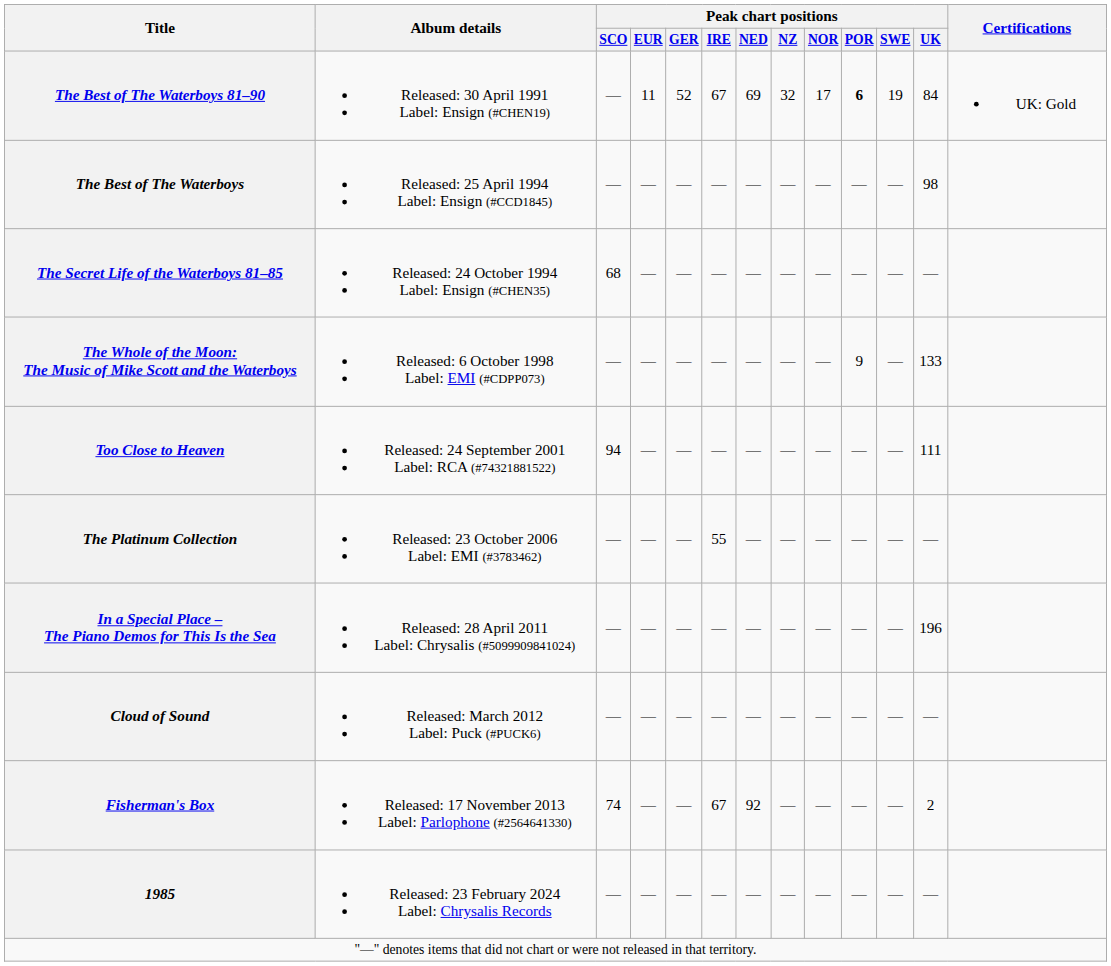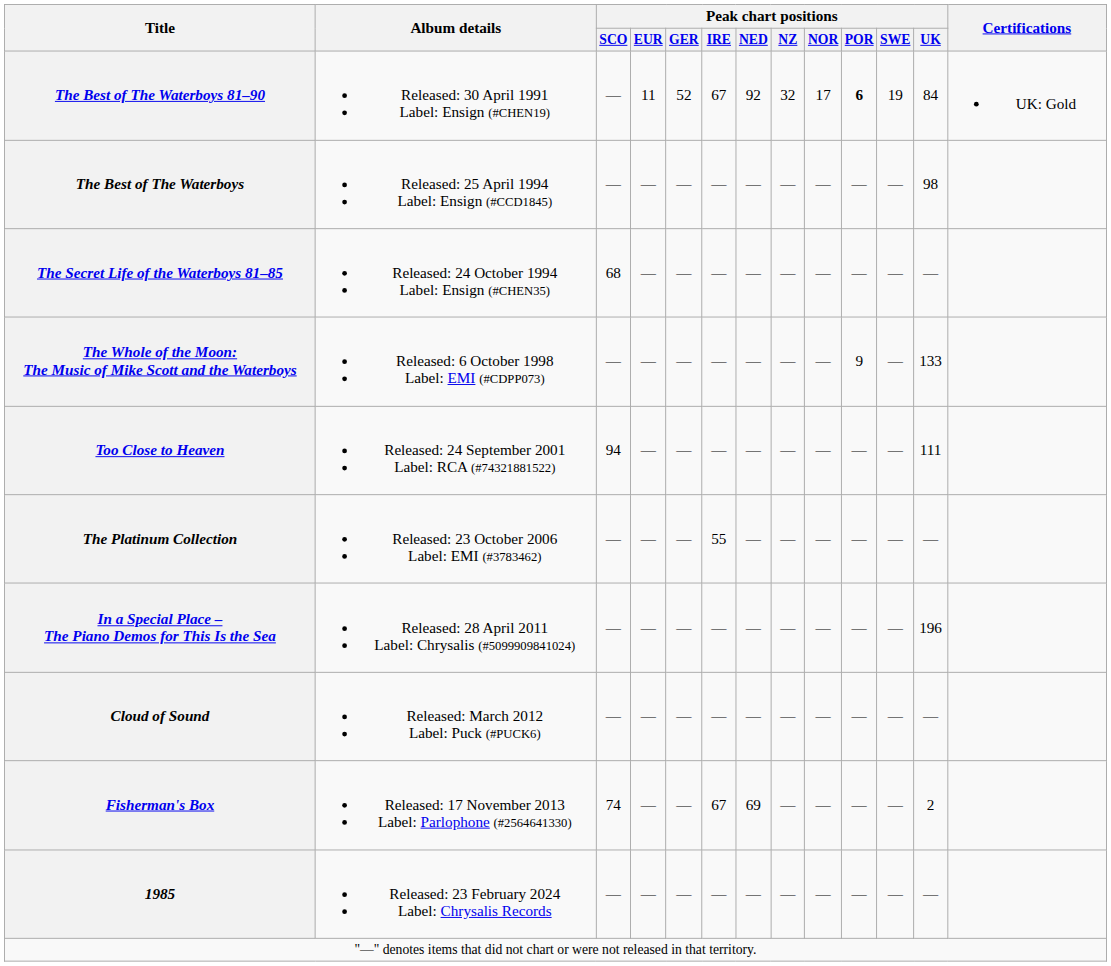The Best of The Waterboys 81–90 | Peak chart positions / NED: 69 -> 92
Fisherman's Box | Peak chart positions / NED: 92 -> 69
